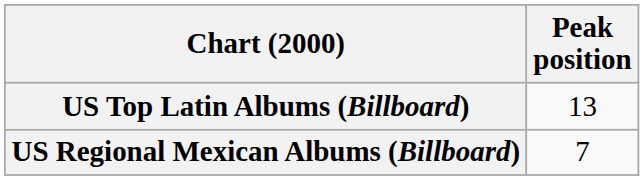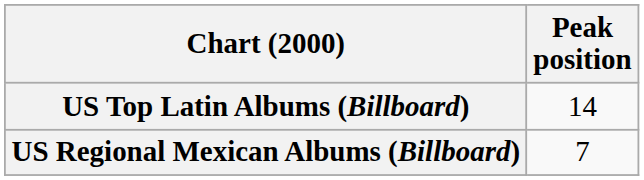US Top Latin Albums (Billboard) | Peak position: 13 -> 14
